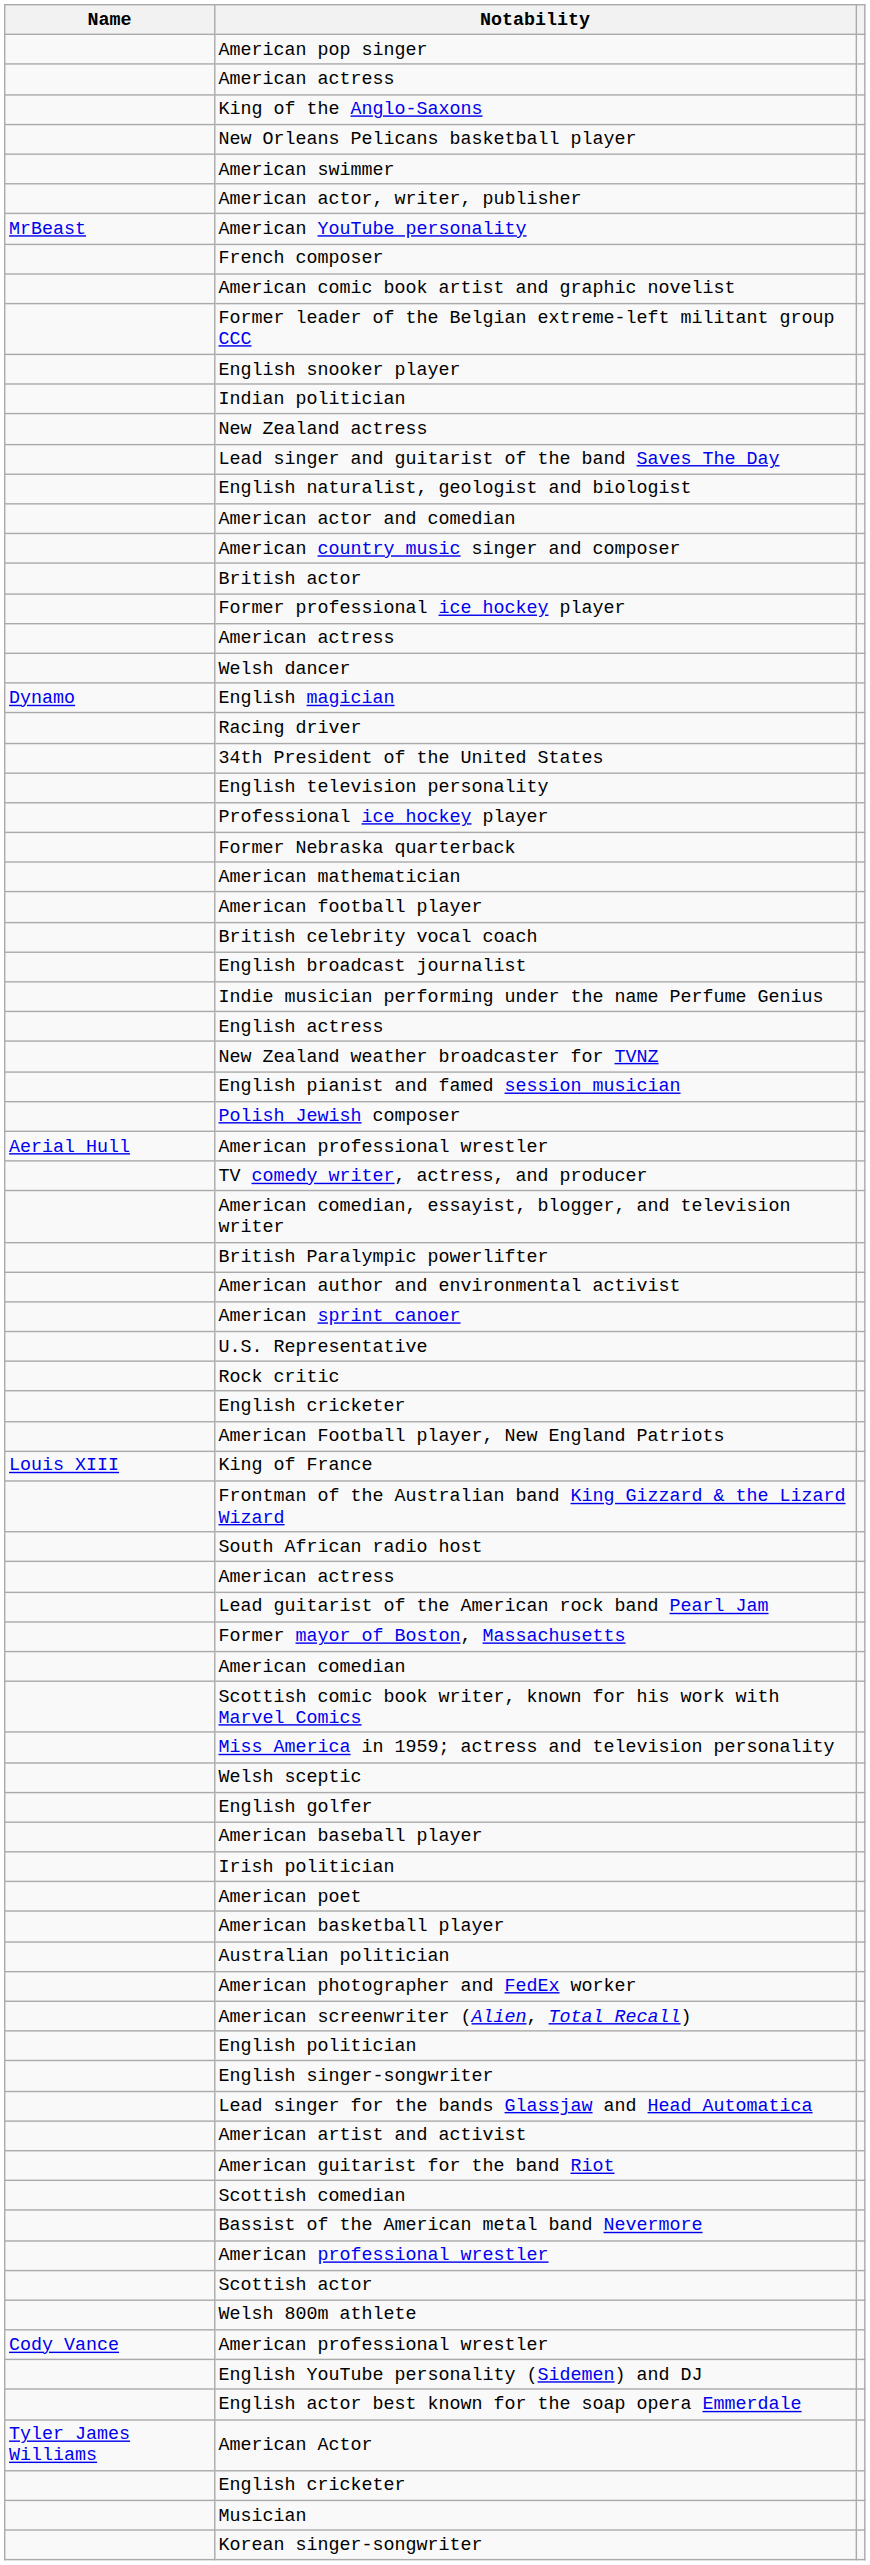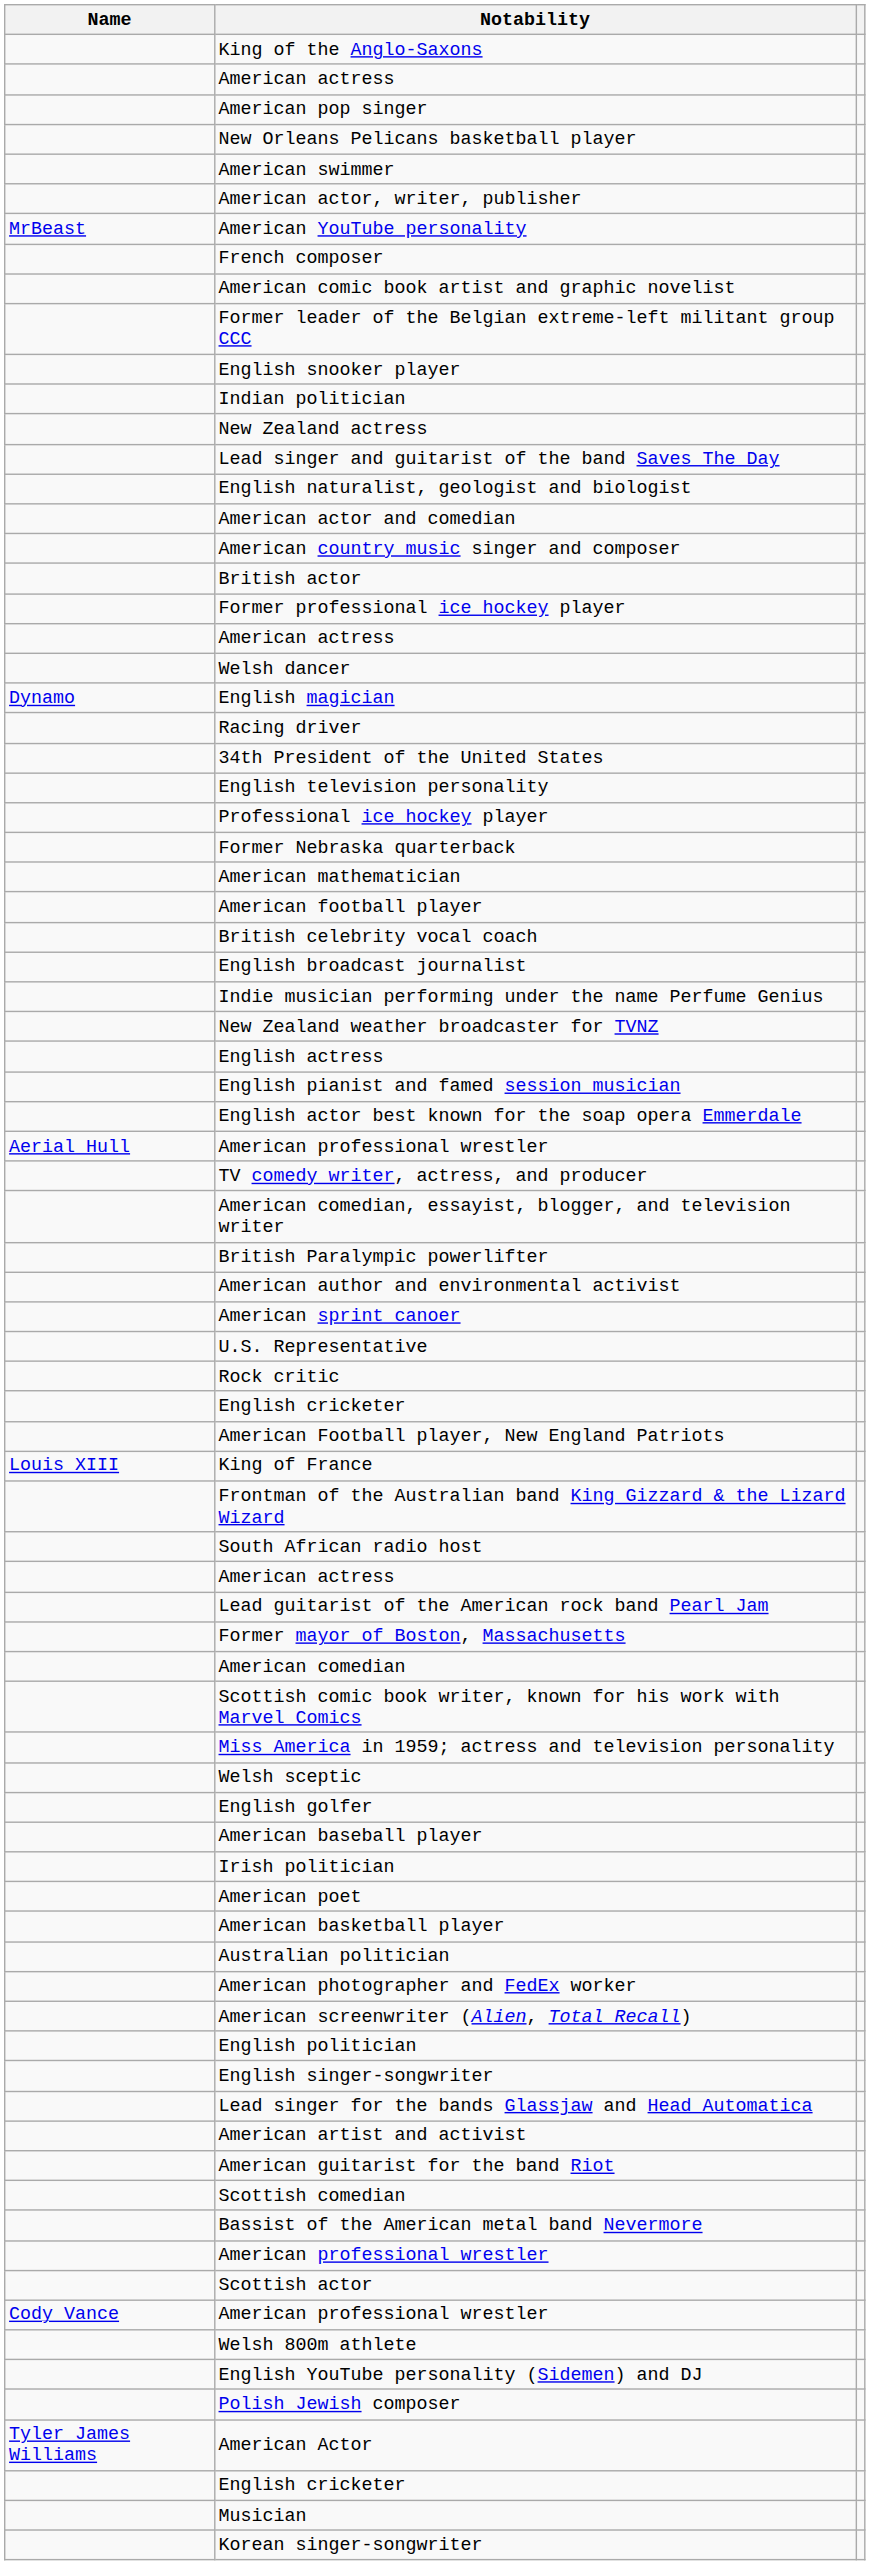rows swapped: King of the Anglo-Saxons <-> American pop singer
rows swapped: English actress <-> New Zealand weather broadcaster for TVNZ
rows swapped: English actor best known for the soap opera Emmerdale <-> Polish Jewish composer
rows swapped: Welsh 800m athlete <-> Cody Vance / American professional wrestler
